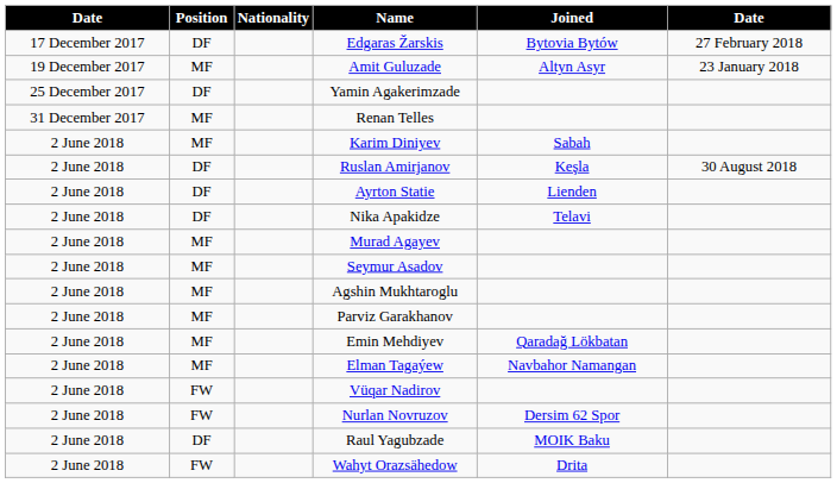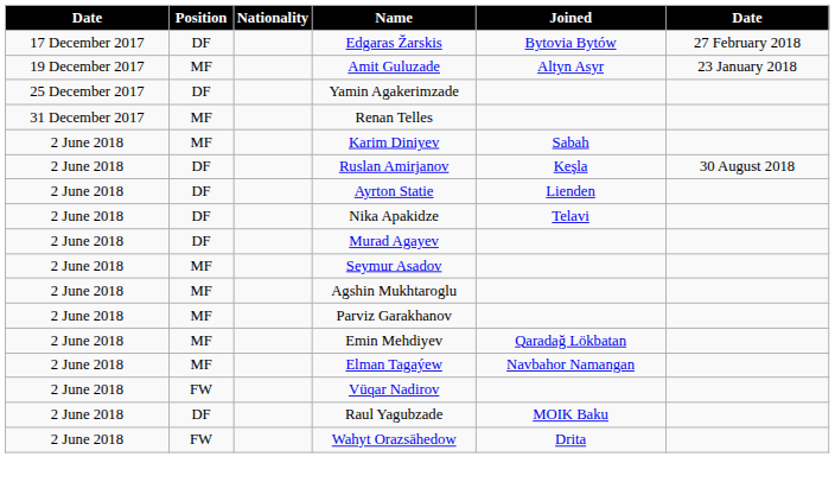Murad Agayev | Position: MF -> DF
- row: 2 June 2018 | FW | Nurlan Novruzov | Dersim 62 Spor
